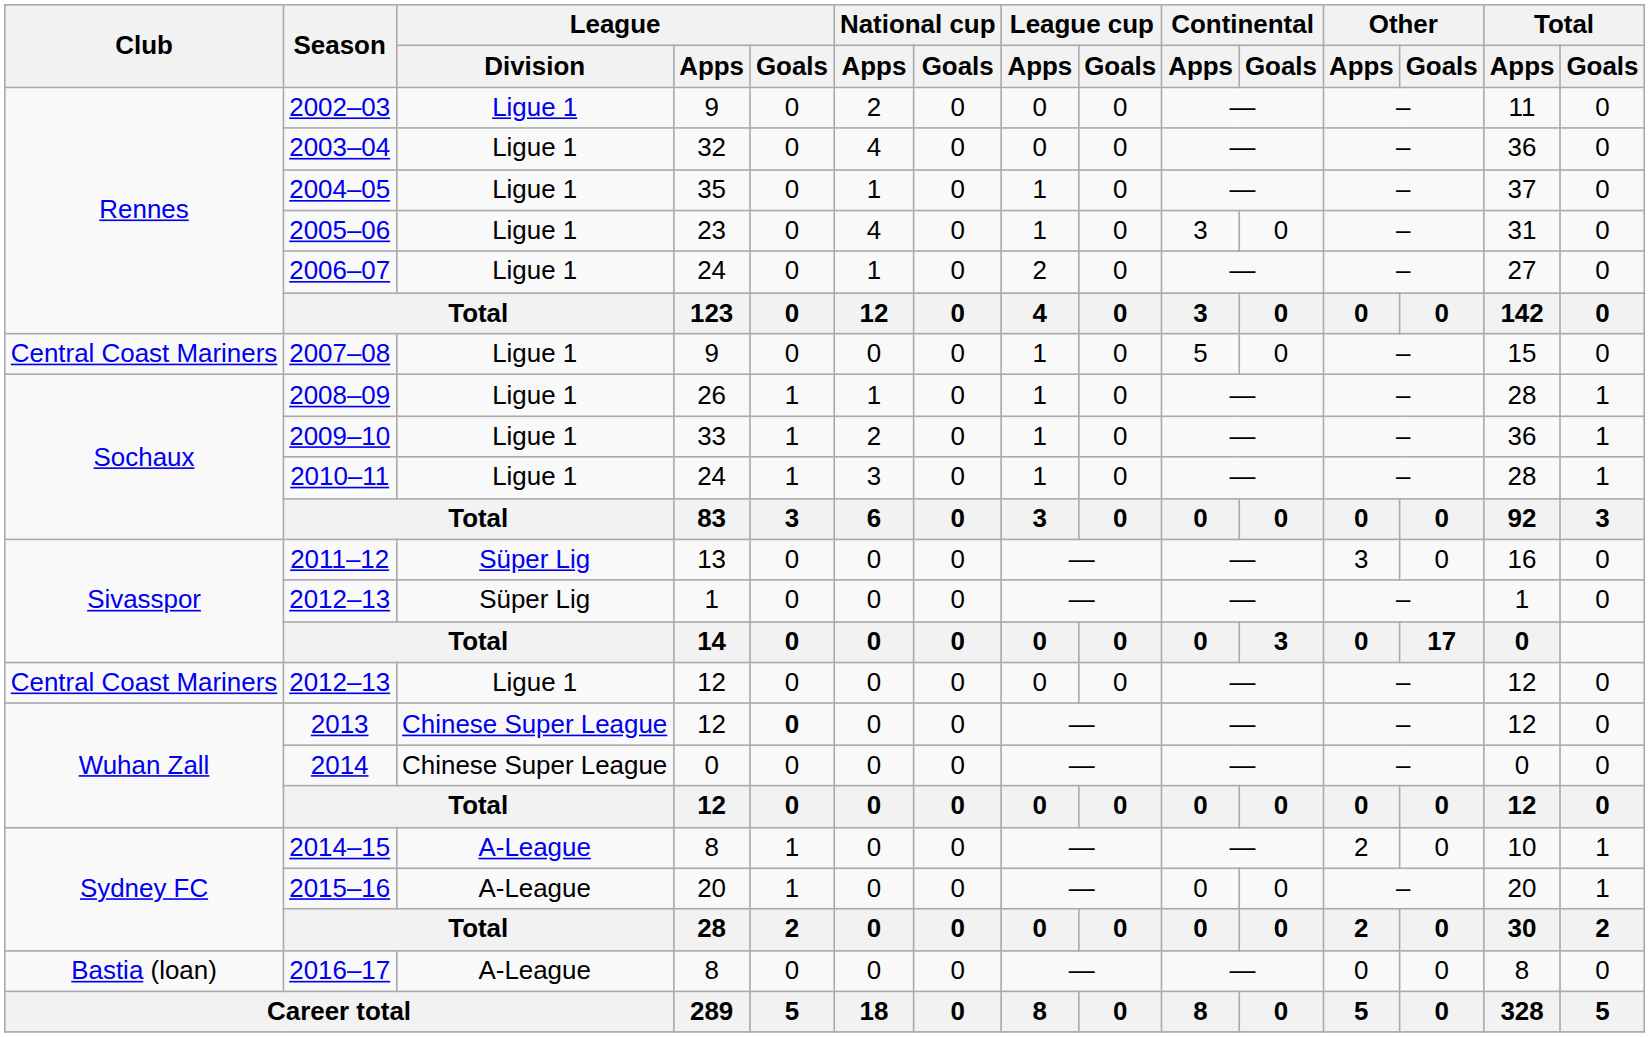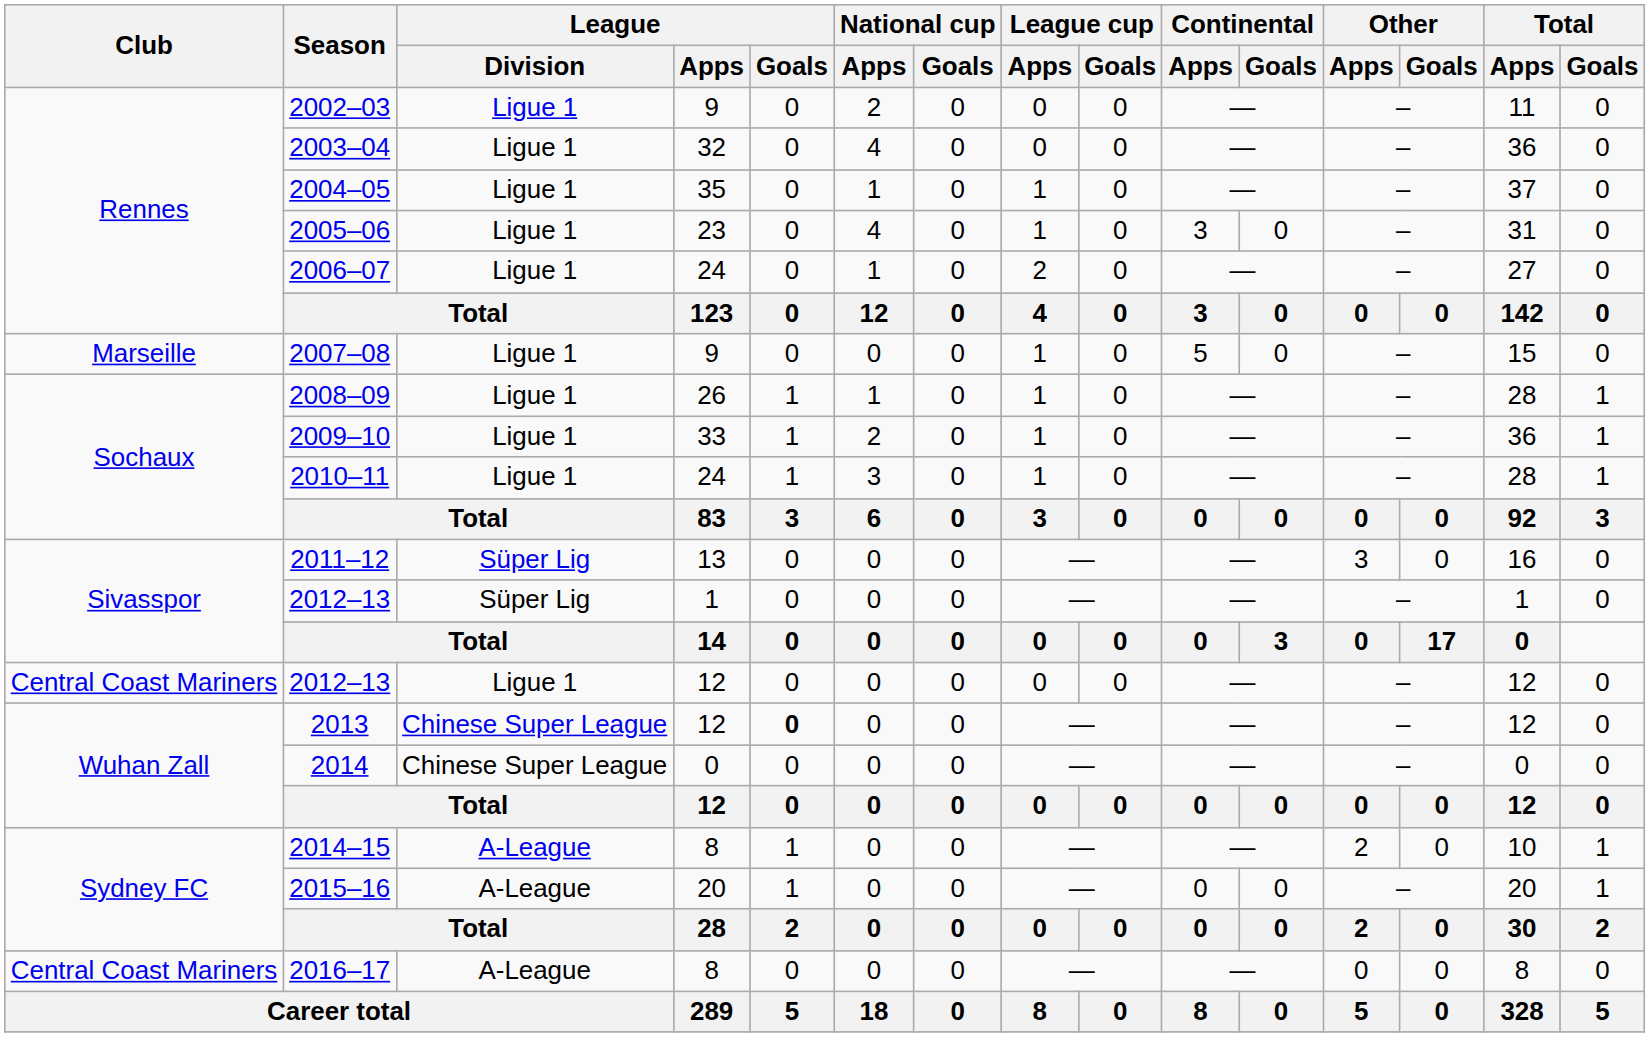2007–08 | Club: Central Coast Mariners -> Marseille
2016–17 | Club: Bastia (loan) -> Central Coast Mariners
